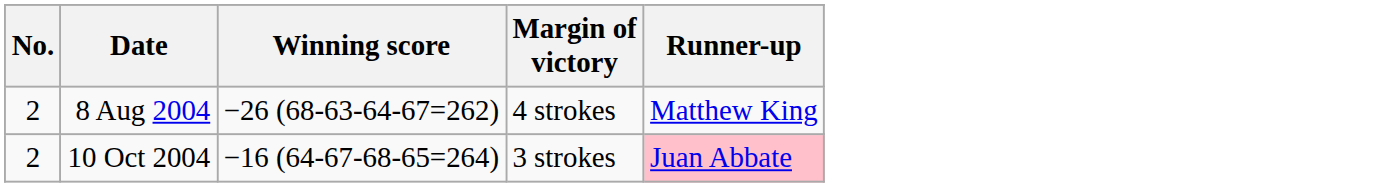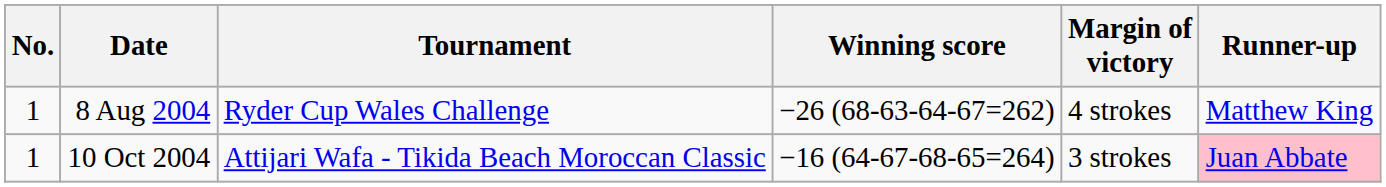+ column: Tournament | Ryder Cup Wales Challenge | Attijari Wafa - Tikida Beach Moroccan Classic
8 Aug 2004 | No.: 2 -> 1
10 Oct 2004 | No.: 2 -> 1
